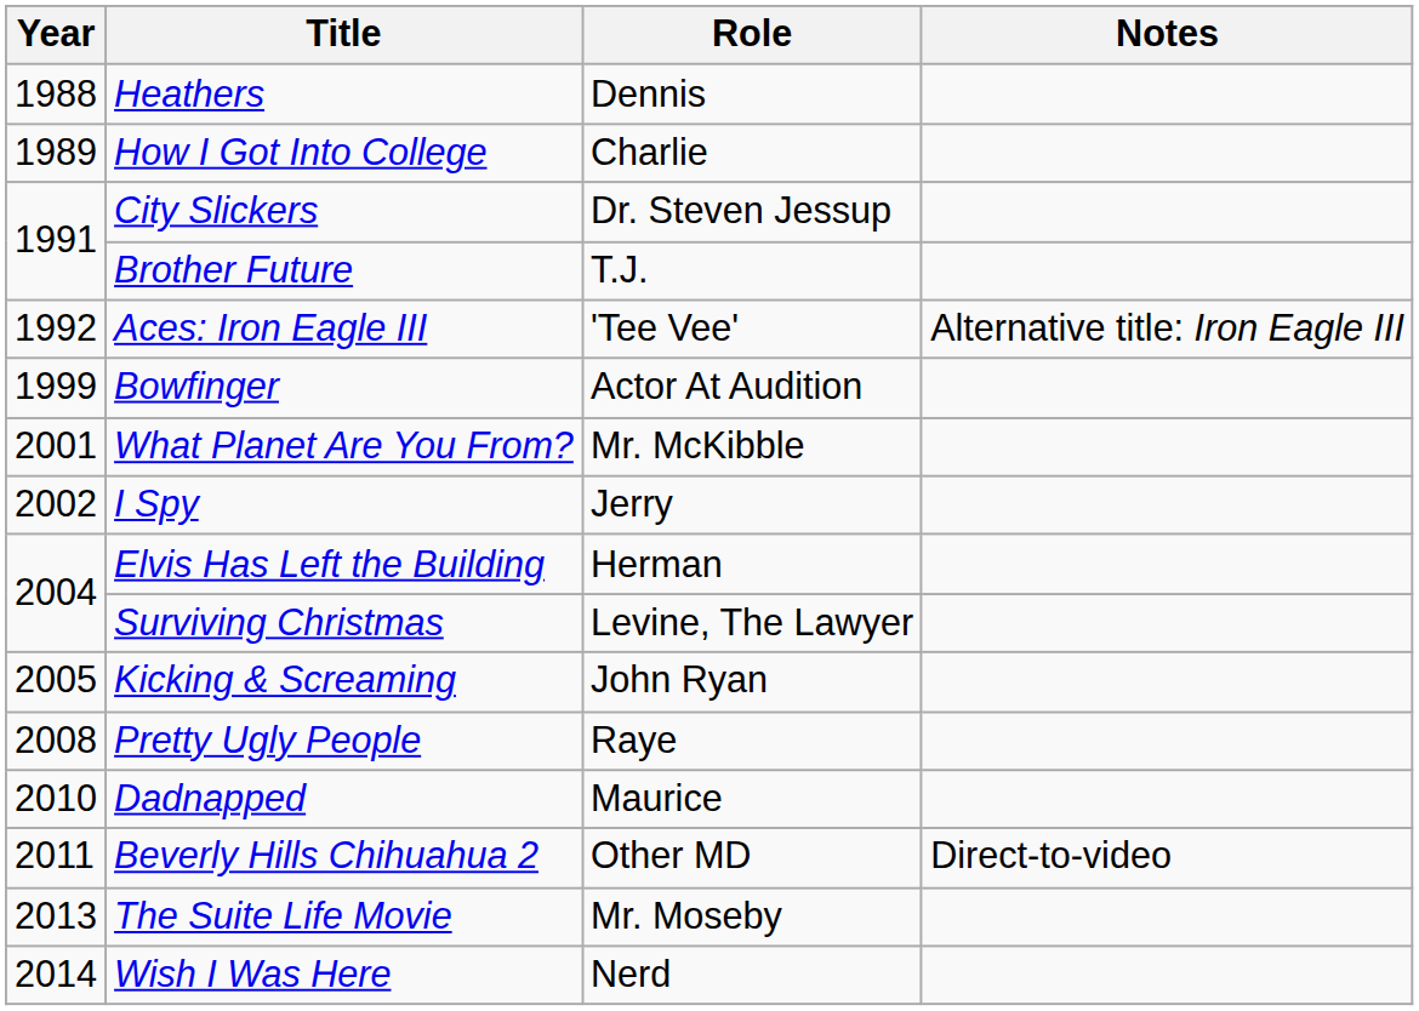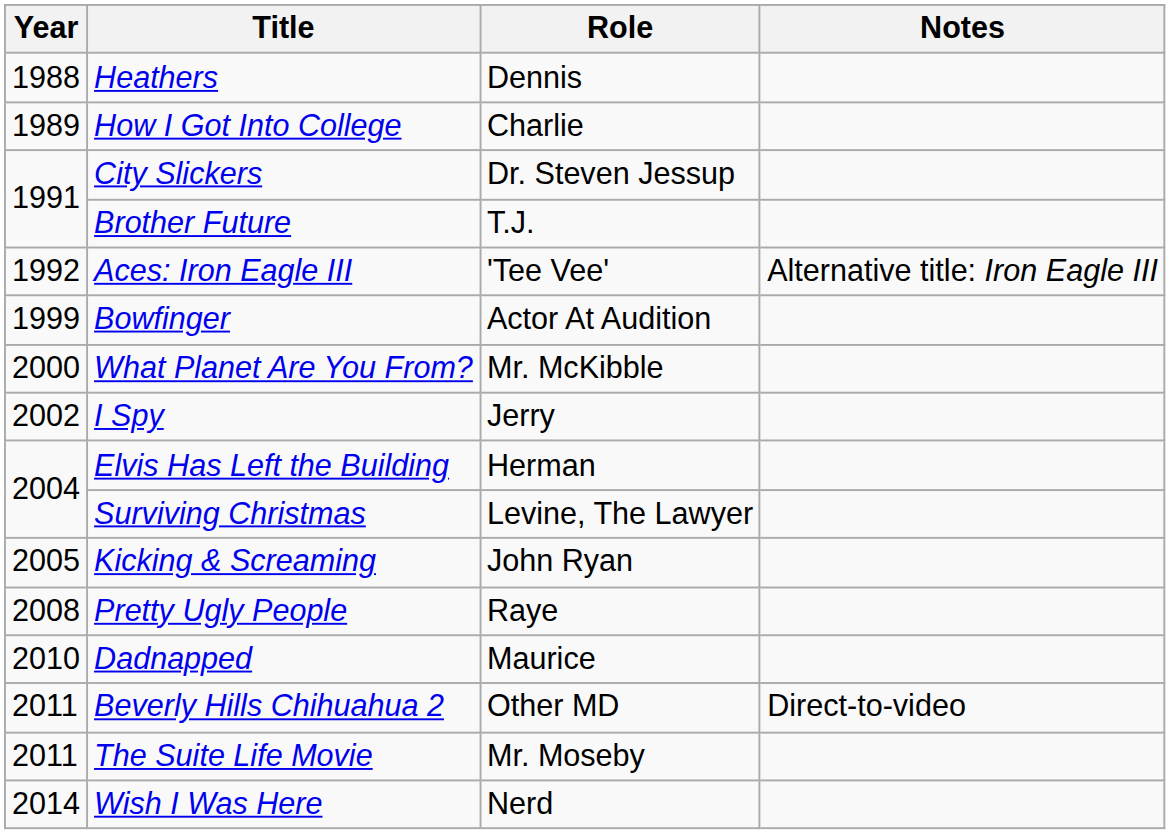What Planet Are You From? | Year: 2001 -> 2000
The Suite Life Movie | Year: 2013 -> 2011
